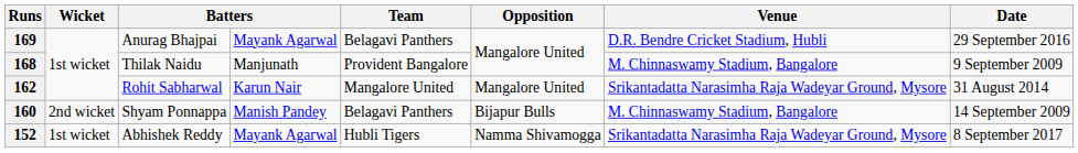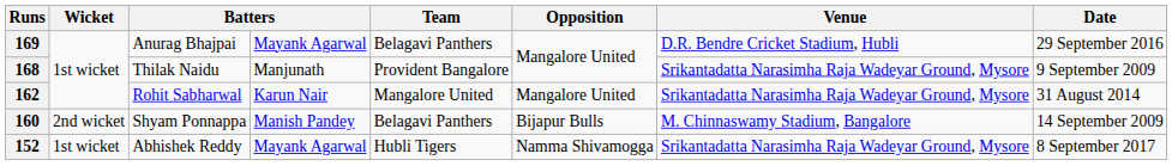168 | Venue: M. Chinnaswamy Stadium, Bangalore -> Srikantadatta Narasimha Raja Wadeyar Ground, Mysore
